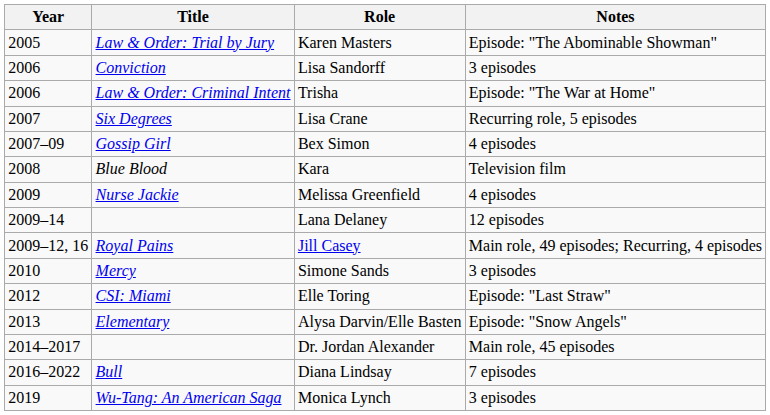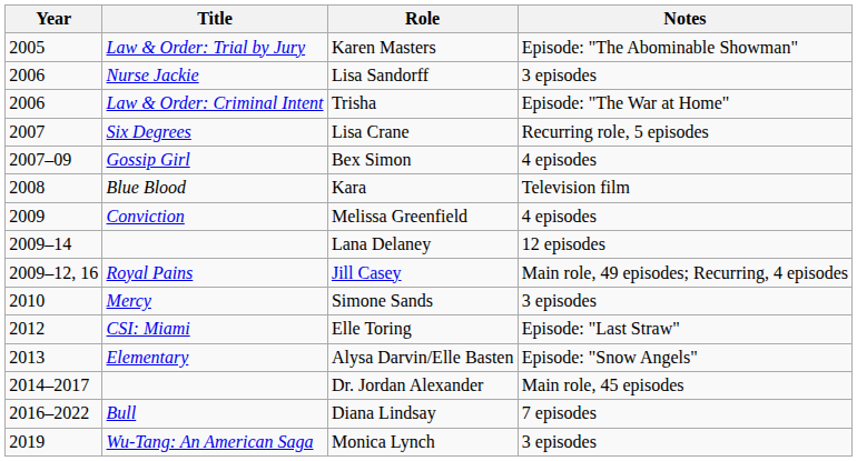Lisa Sandorff | Title: Conviction -> Nurse Jackie
Melissa Greenfield | Title: Nurse Jackie -> Conviction
